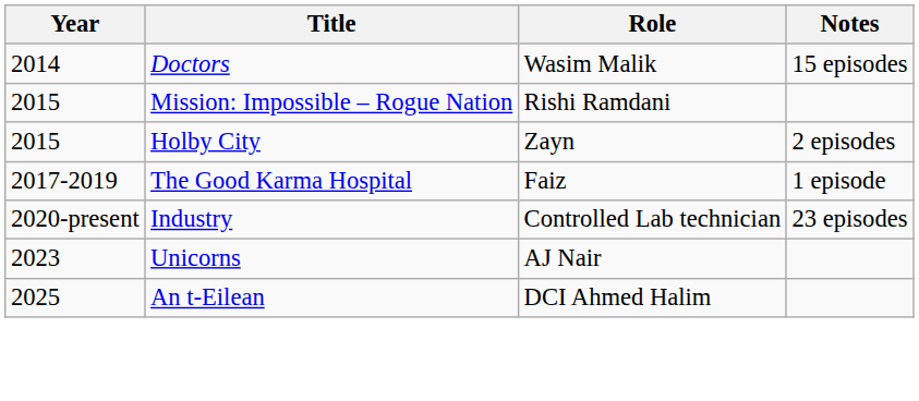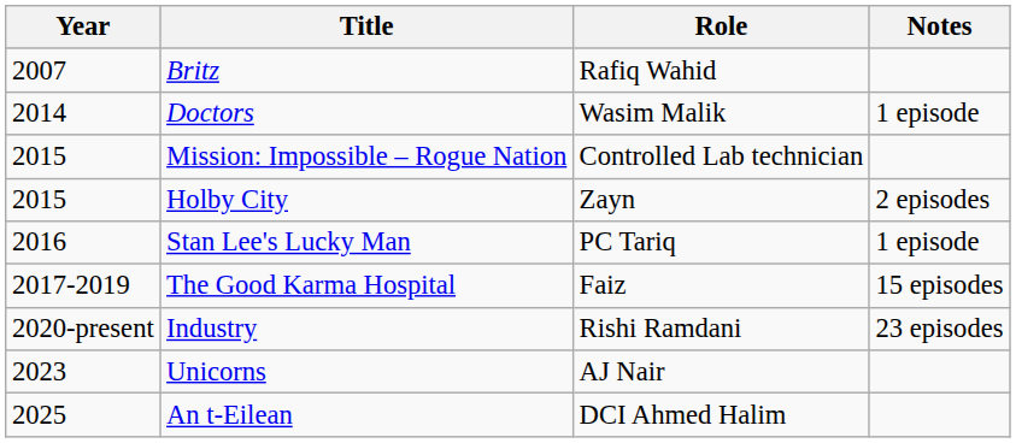+ row: 2007 | Britz | Rafiq Wahid
Doctors | Notes: 15 episodes -> 1 episode
Mission: Impossible – Rogue Nation | Role: Rishi Ramdani -> Controlled Lab technician
+ row: 2016 | Stan Lee's Lucky Man | PC Tariq | 1 episode
The Good Karma Hospital | Notes: 1 episode -> 15 episodes
Industry | Role: Controlled Lab technician -> Rishi Ramdani
